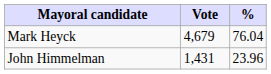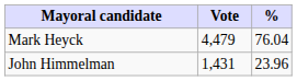Mark Heyck | Vote: 4,679 -> 4,479
